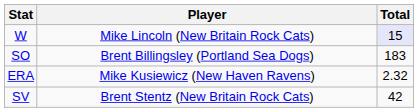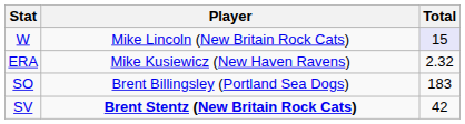rows swapped: ERA <-> SO
SV | Player: normal -> bold
